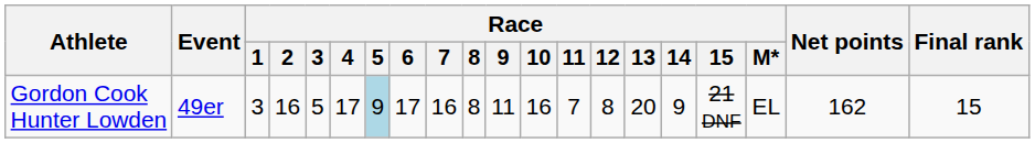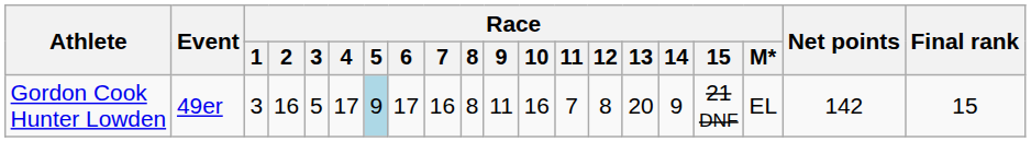Gordon Cook Hunter Lowden | Net points: 162 -> 142
